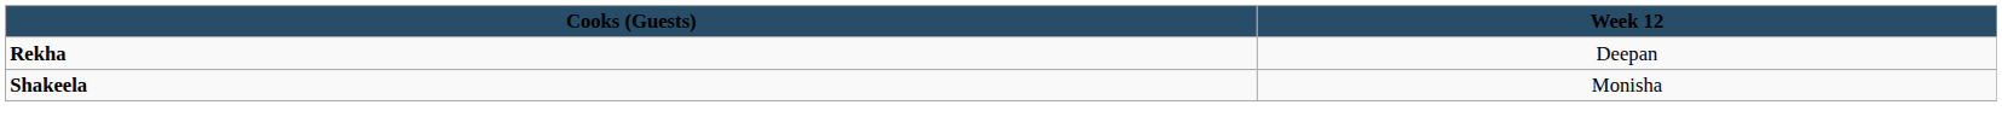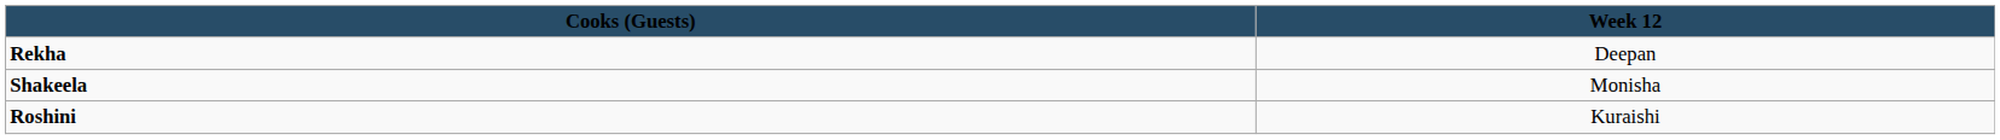+ row: Roshini | Kuraishi
